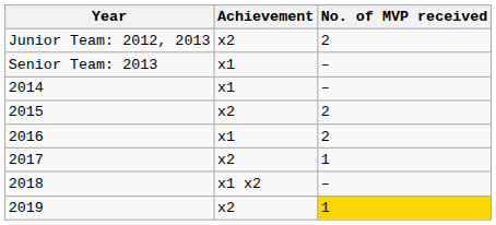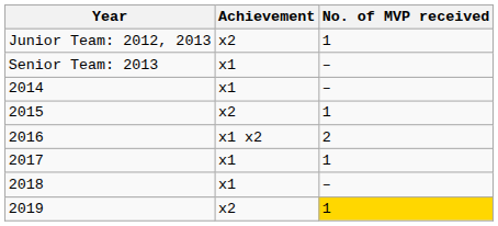Junior Team: 2012, 2013 | No. of MVP received: 2 -> 1
2015 | No. of MVP received: 2 -> 1
2016 | Achievement: x1 -> x1 x2
2017 | Achievement: x2 -> x1
2018 | Achievement: x1 x2 -> x1
